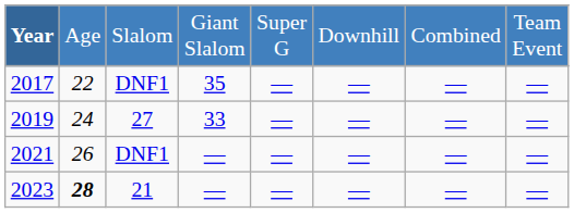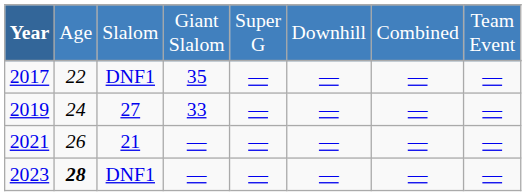2021 | column 3: DNF1 -> 21
2023 | column 3: 21 -> DNF1
